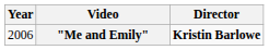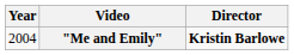"Me and Emily" | Year: 2006 -> 2004
